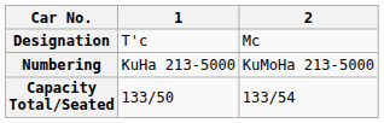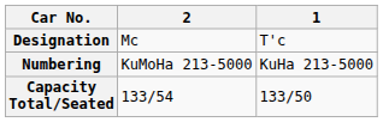columns swapped: 1 <-> 2
